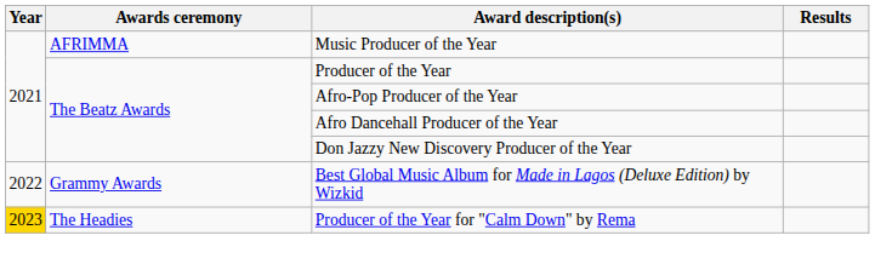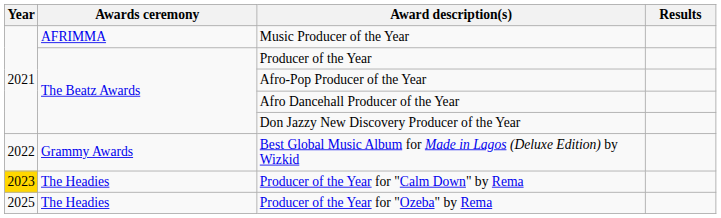+ row: 2025 | The Headies | Producer of the Year for "Ozeba" by Rema
